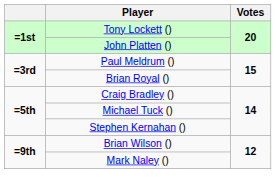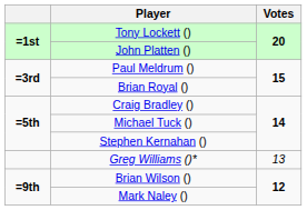+ row: Greg Williams ()* | 13
